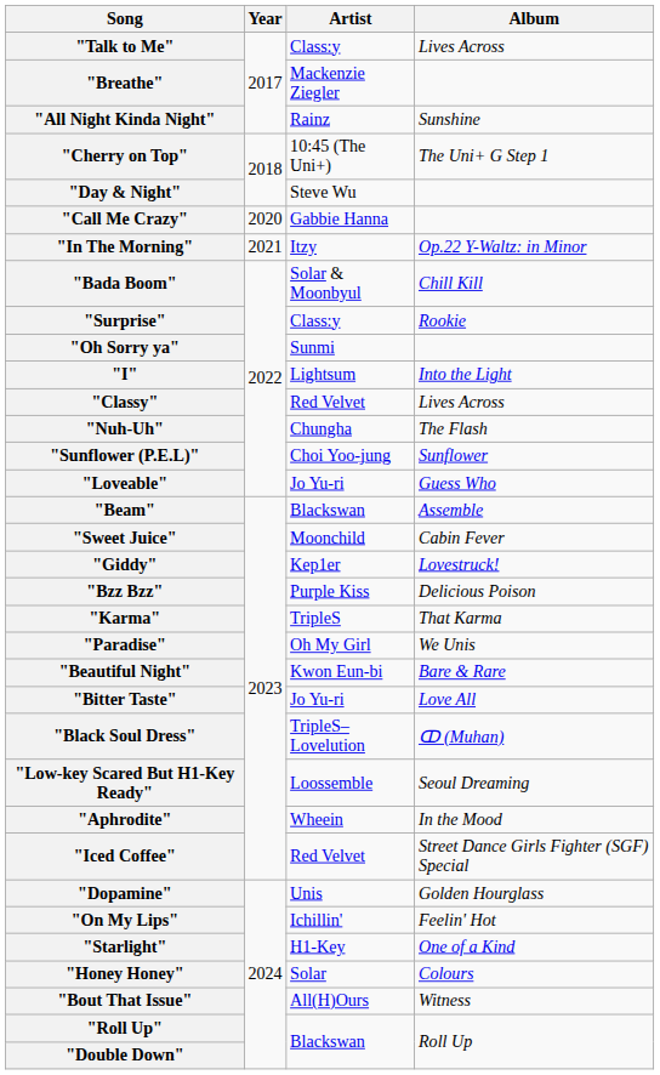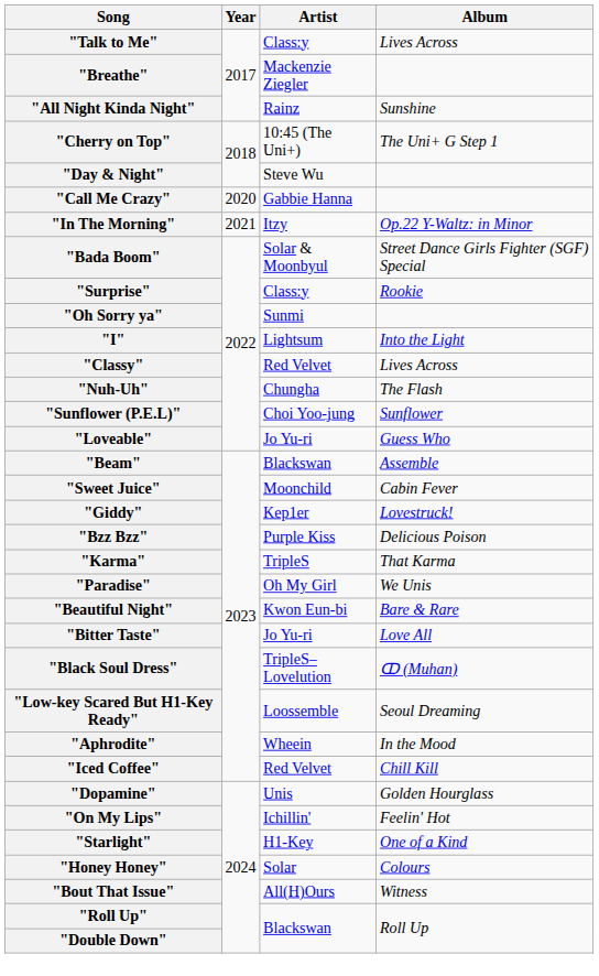"Bada Boom" | Album: Chill Kill -> Street Dance Girls Fighter (SGF) Special
"Iced Coffee" | Album: Street Dance Girls Fighter (SGF) Special -> Chill Kill
